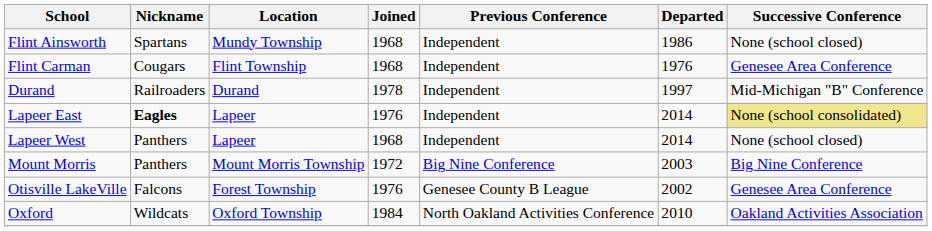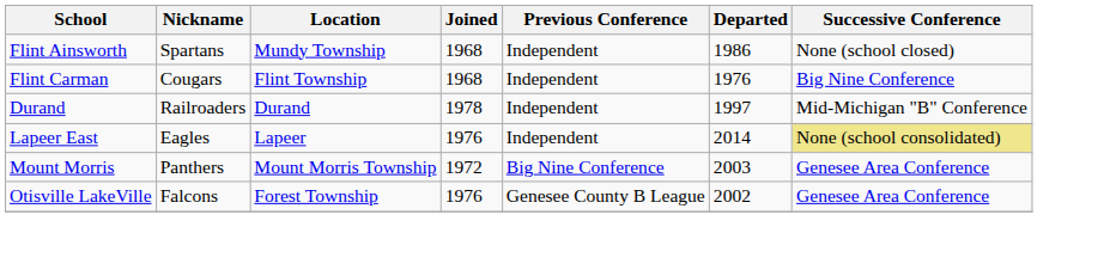Flint Carman | Successive Conference: Genesee Area Conference -> Big Nine Conference
Lapeer East | Nickname: bold -> normal
- row: Lapeer West | Panthers | Lapeer | 1968 | Independent | 2014 | None (school closed)
Mount Morris | Successive Conference: Big Nine Conference -> Genesee Area Conference
- row: Oxford | Wildcats | Oxford Township | 1984 | North Oakland Activities Conference | 2010 | Oakland Activities Association
